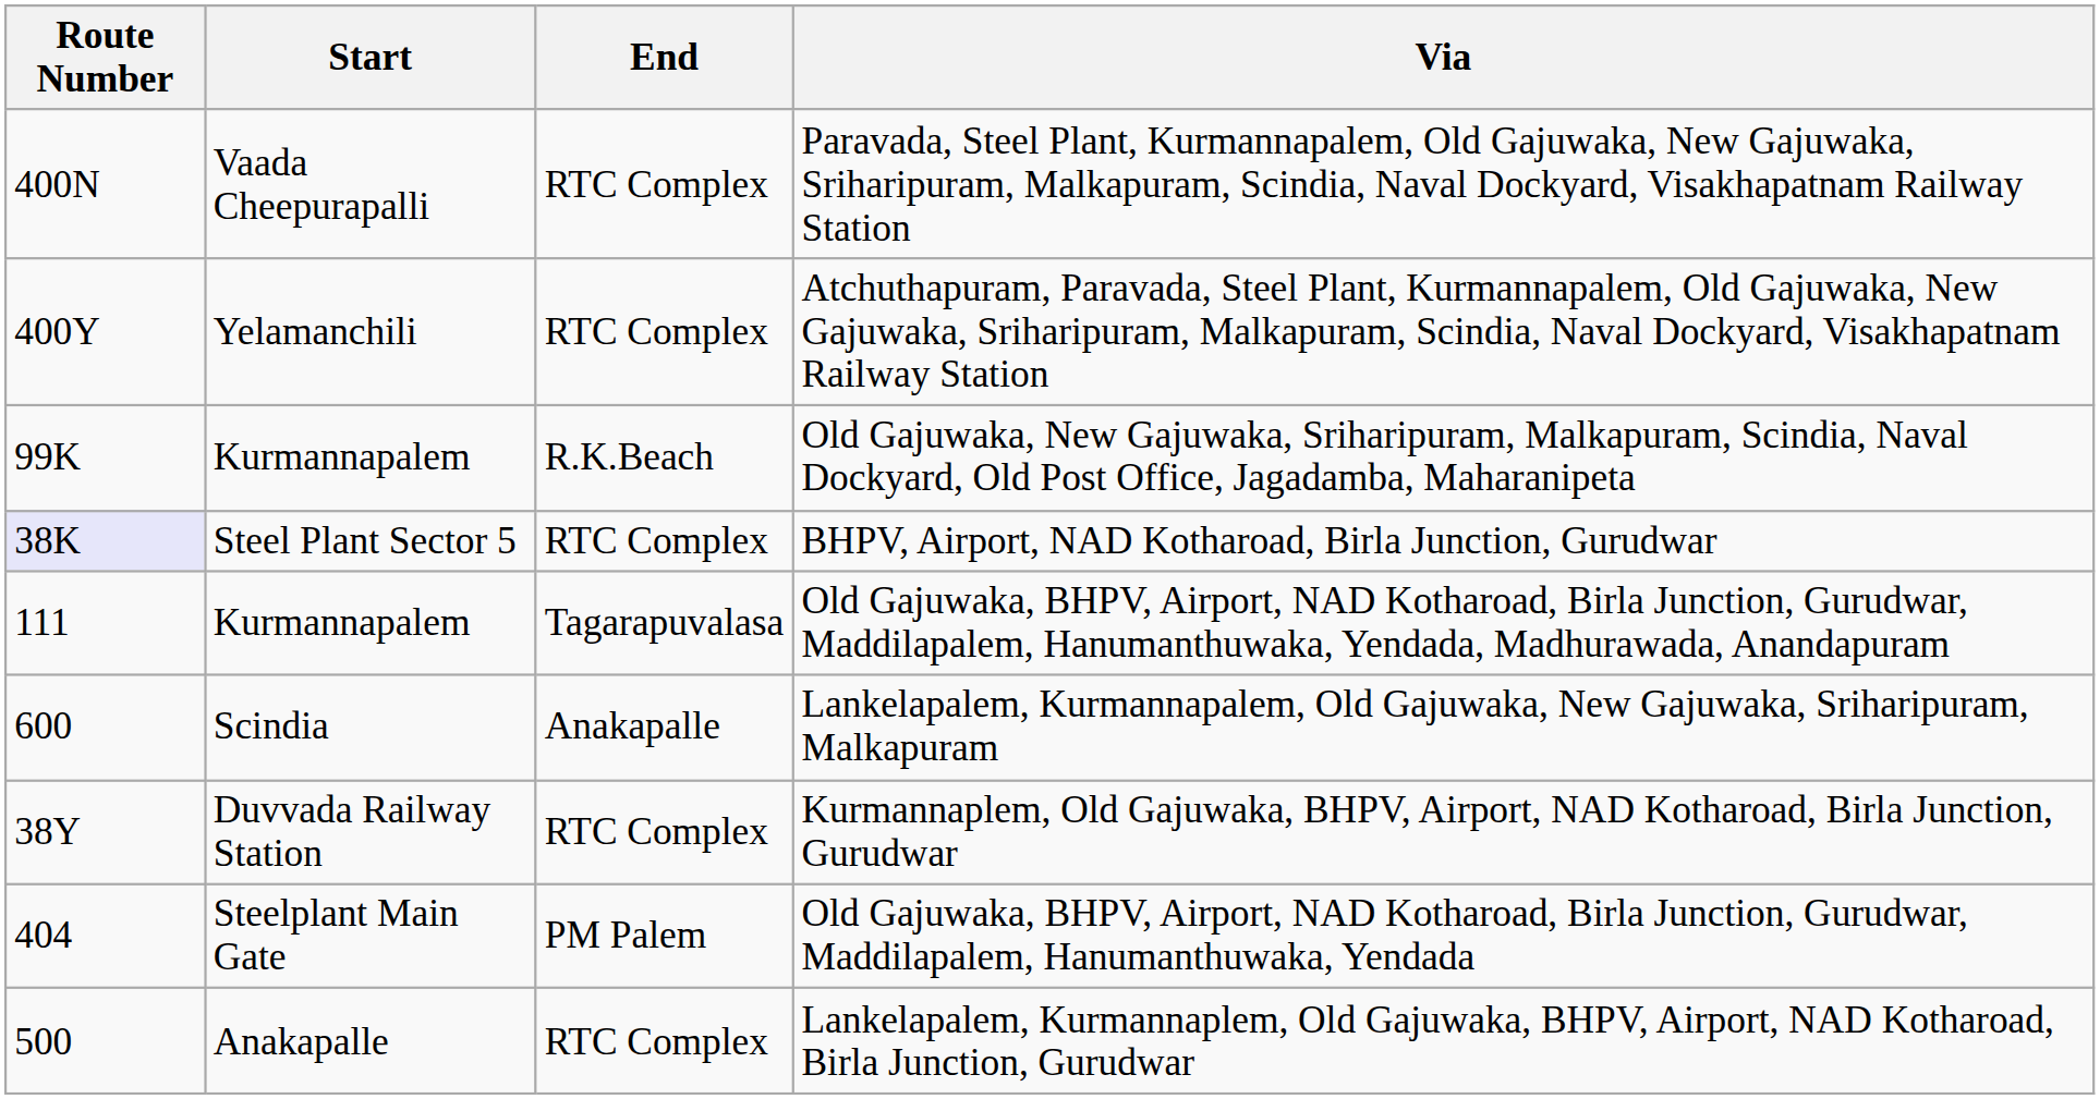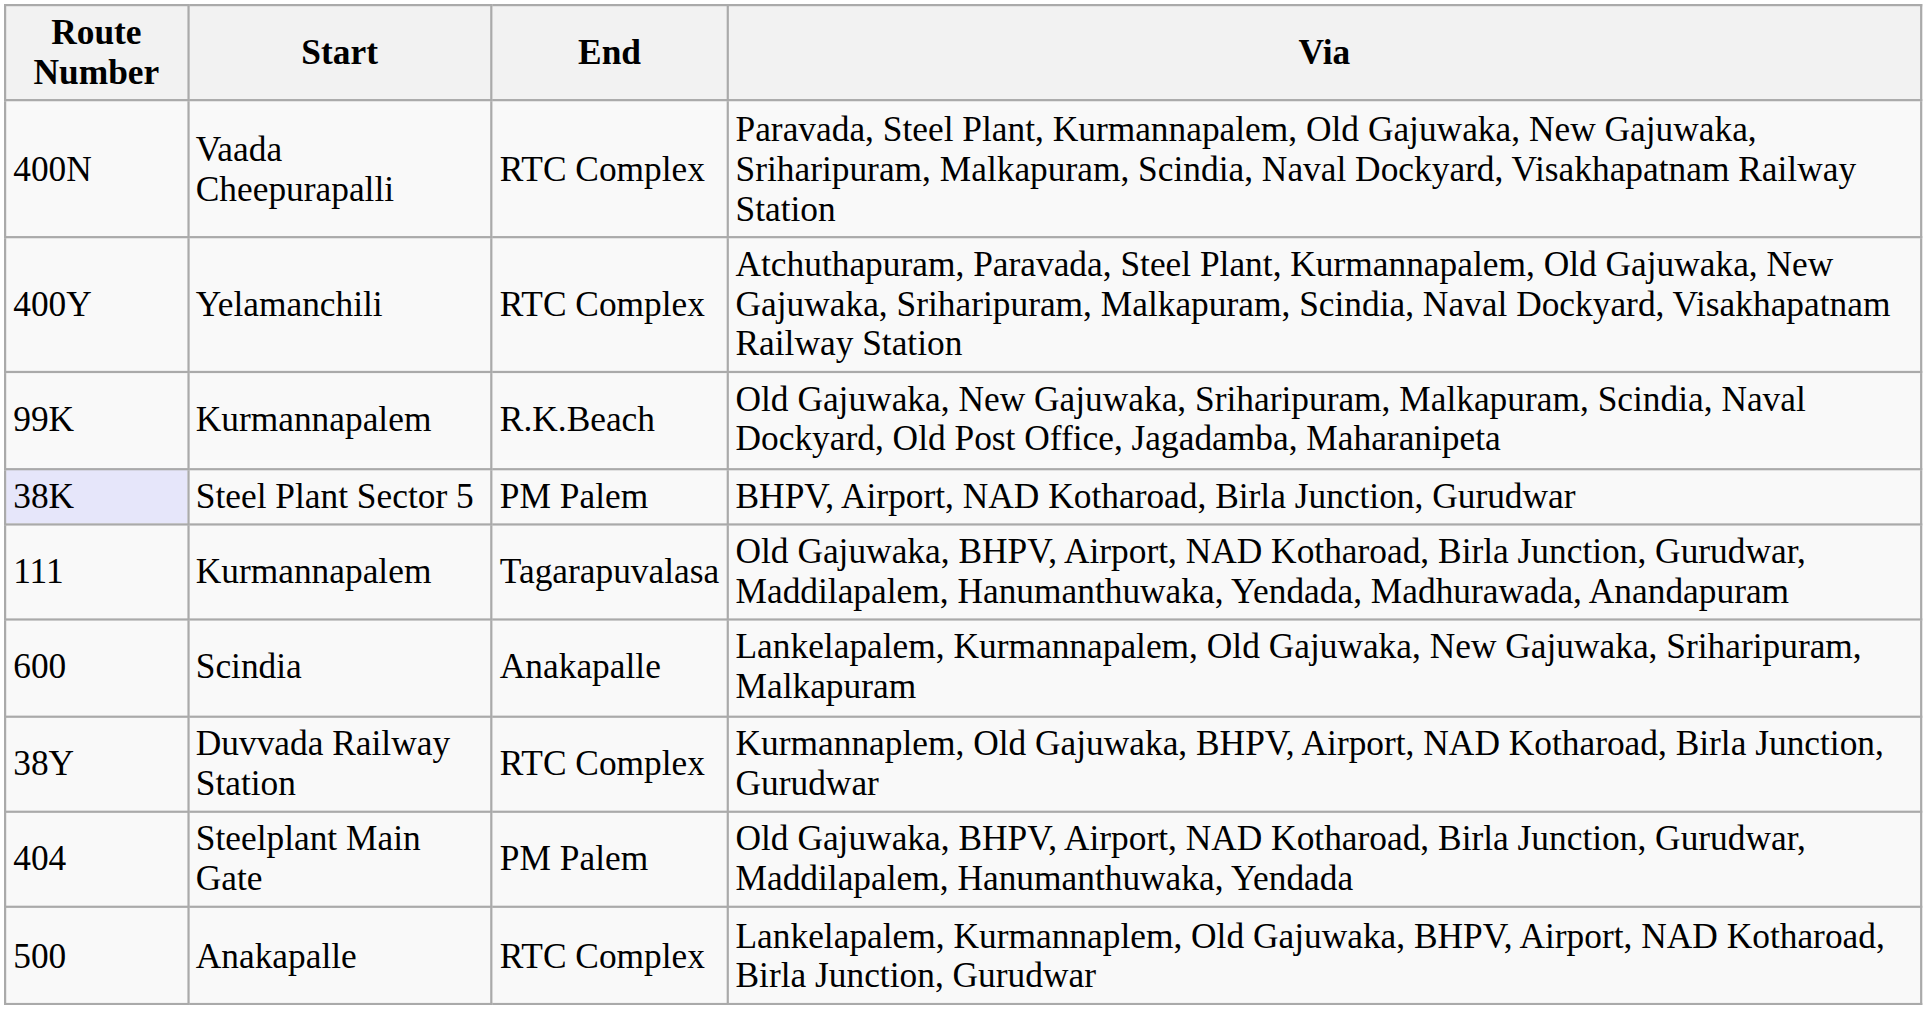BHPV, Airport, NAD Kotharoad, Birla Junction, Gurudwar | End: RTC Complex -> PM Palem
